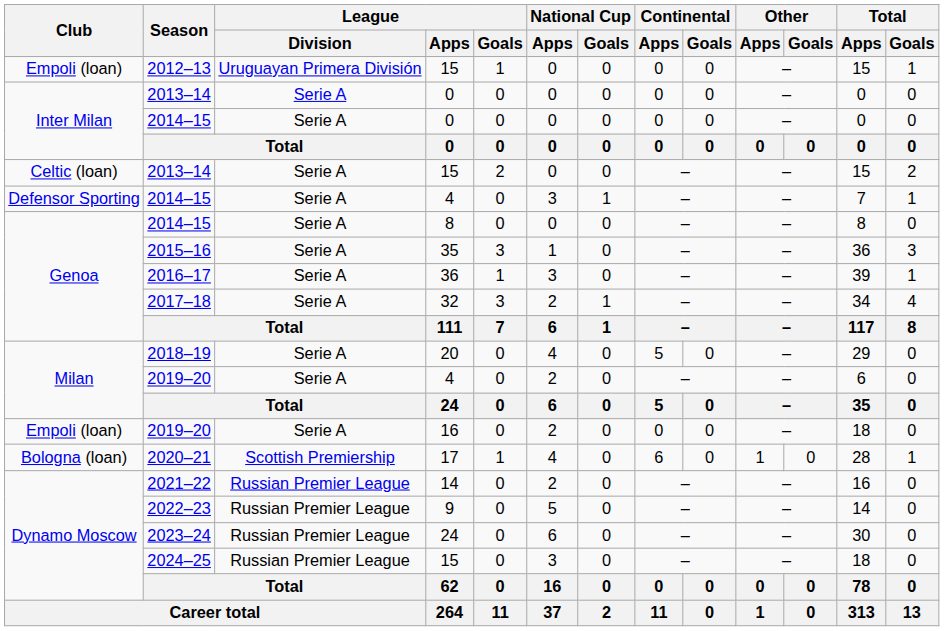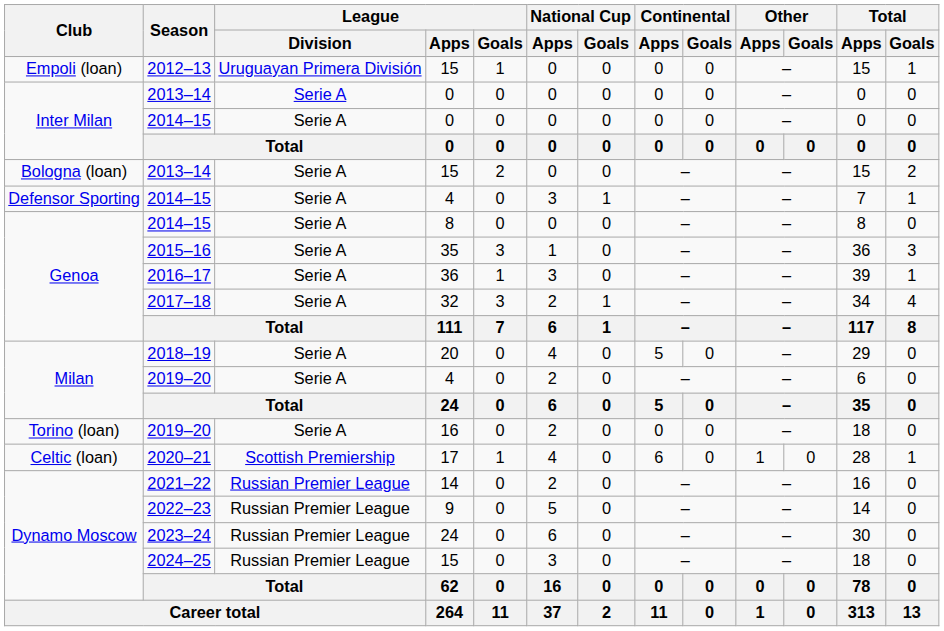2013–14 / 15 | Club: Celtic (loan) -> Bologna (loan)
2019–20 / 16 | Club: Empoli (loan) -> Torino (loan)
2020–21 | Club: Bologna (loan) -> Celtic (loan)
